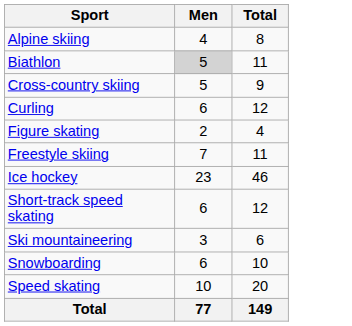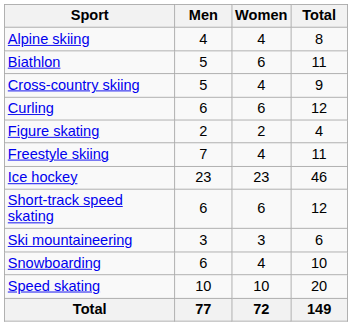+ column: Women | 4 | 6 | 4 | 6 | 2 | 4 | 23 | 6 | 3 | 4 | 10 | 72
Biathlon | Men: lightgrey background -> no background
